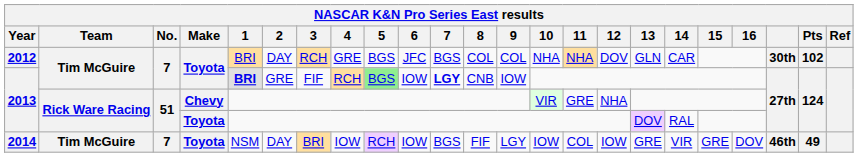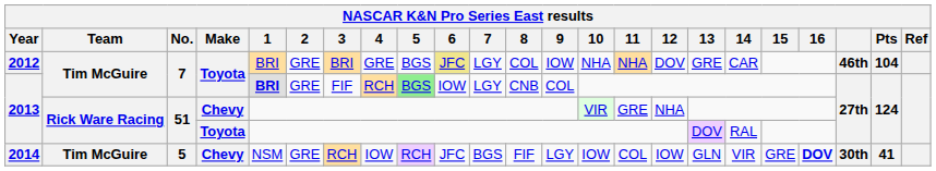2012 | 2: DAY -> GRE
2012 | 3: RCH -> BRI
2012 | 6: no background -> khaki background
2012 | 7: BGS -> LGY
2012 | 9: COL -> IOW
2012 | 13: GLN -> GRE
2012 | column 21: 30th -> 46th
2012 | Pts: 102 -> 104
2013 / Tim McGuire | 7: bold -> normal
2013 / Tim McGuire | 9: IOW -> COL
2014 | No.: 7 -> 5
2014 | Make: Toyota -> Chevy
2014 | 2: DAY -> GRE
2014 | 3: BRI -> RCH
2014 | 6: IOW -> JFC
2014 | 13: GRE -> GLN
2014 | 16: normal -> bold
2014 | column 21: 46th -> 30th
2014 | Pts: 49 -> 41
